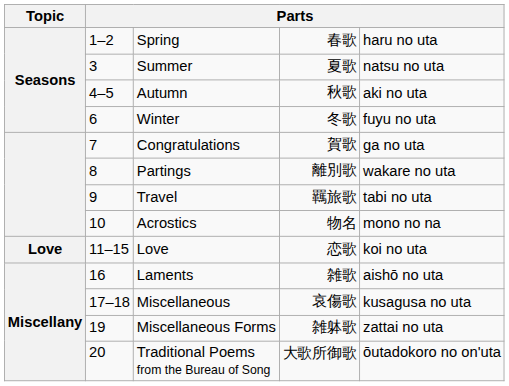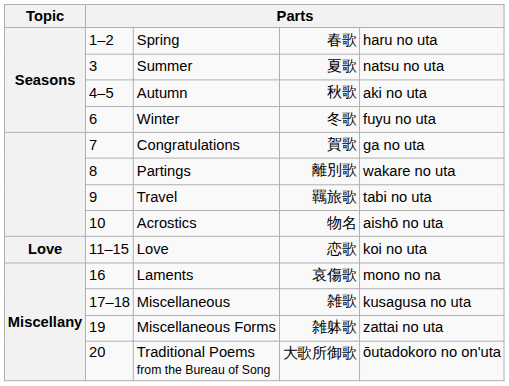Acrostics | column 5: mono no na -> aishō no uta
Laments | column 4: 雑歌 -> 哀傷歌
Laments | column 5: aishō no uta -> mono no na
Miscellaneous | column 4: 哀傷歌 -> 雑歌
